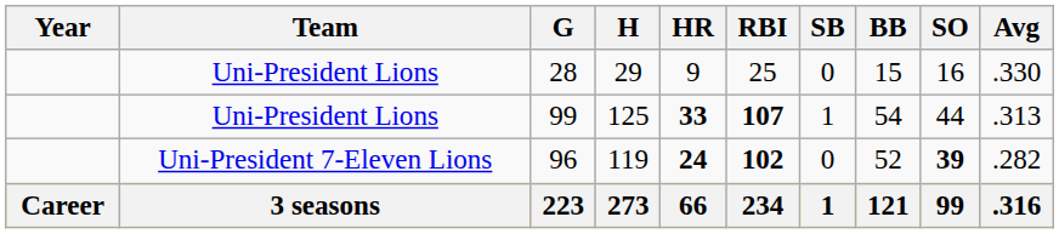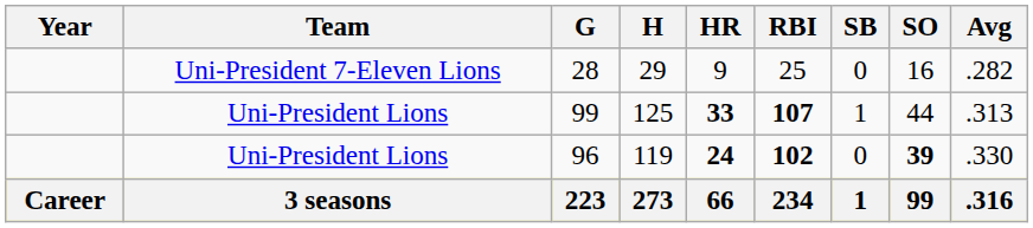- column: BB | 15 | 54 | 52 | 121
28 | Team: Uni-President Lions -> Uni-President 7-Eleven Lions
28 | Avg: .330 -> .282
96 | Team: Uni-President 7-Eleven Lions -> Uni-President Lions
96 | Avg: .282 -> .330
